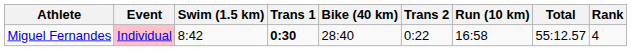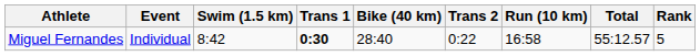Miguel Fernandes | Event: pink background -> no background
Miguel Fernandes | Rank: 4 -> 5
